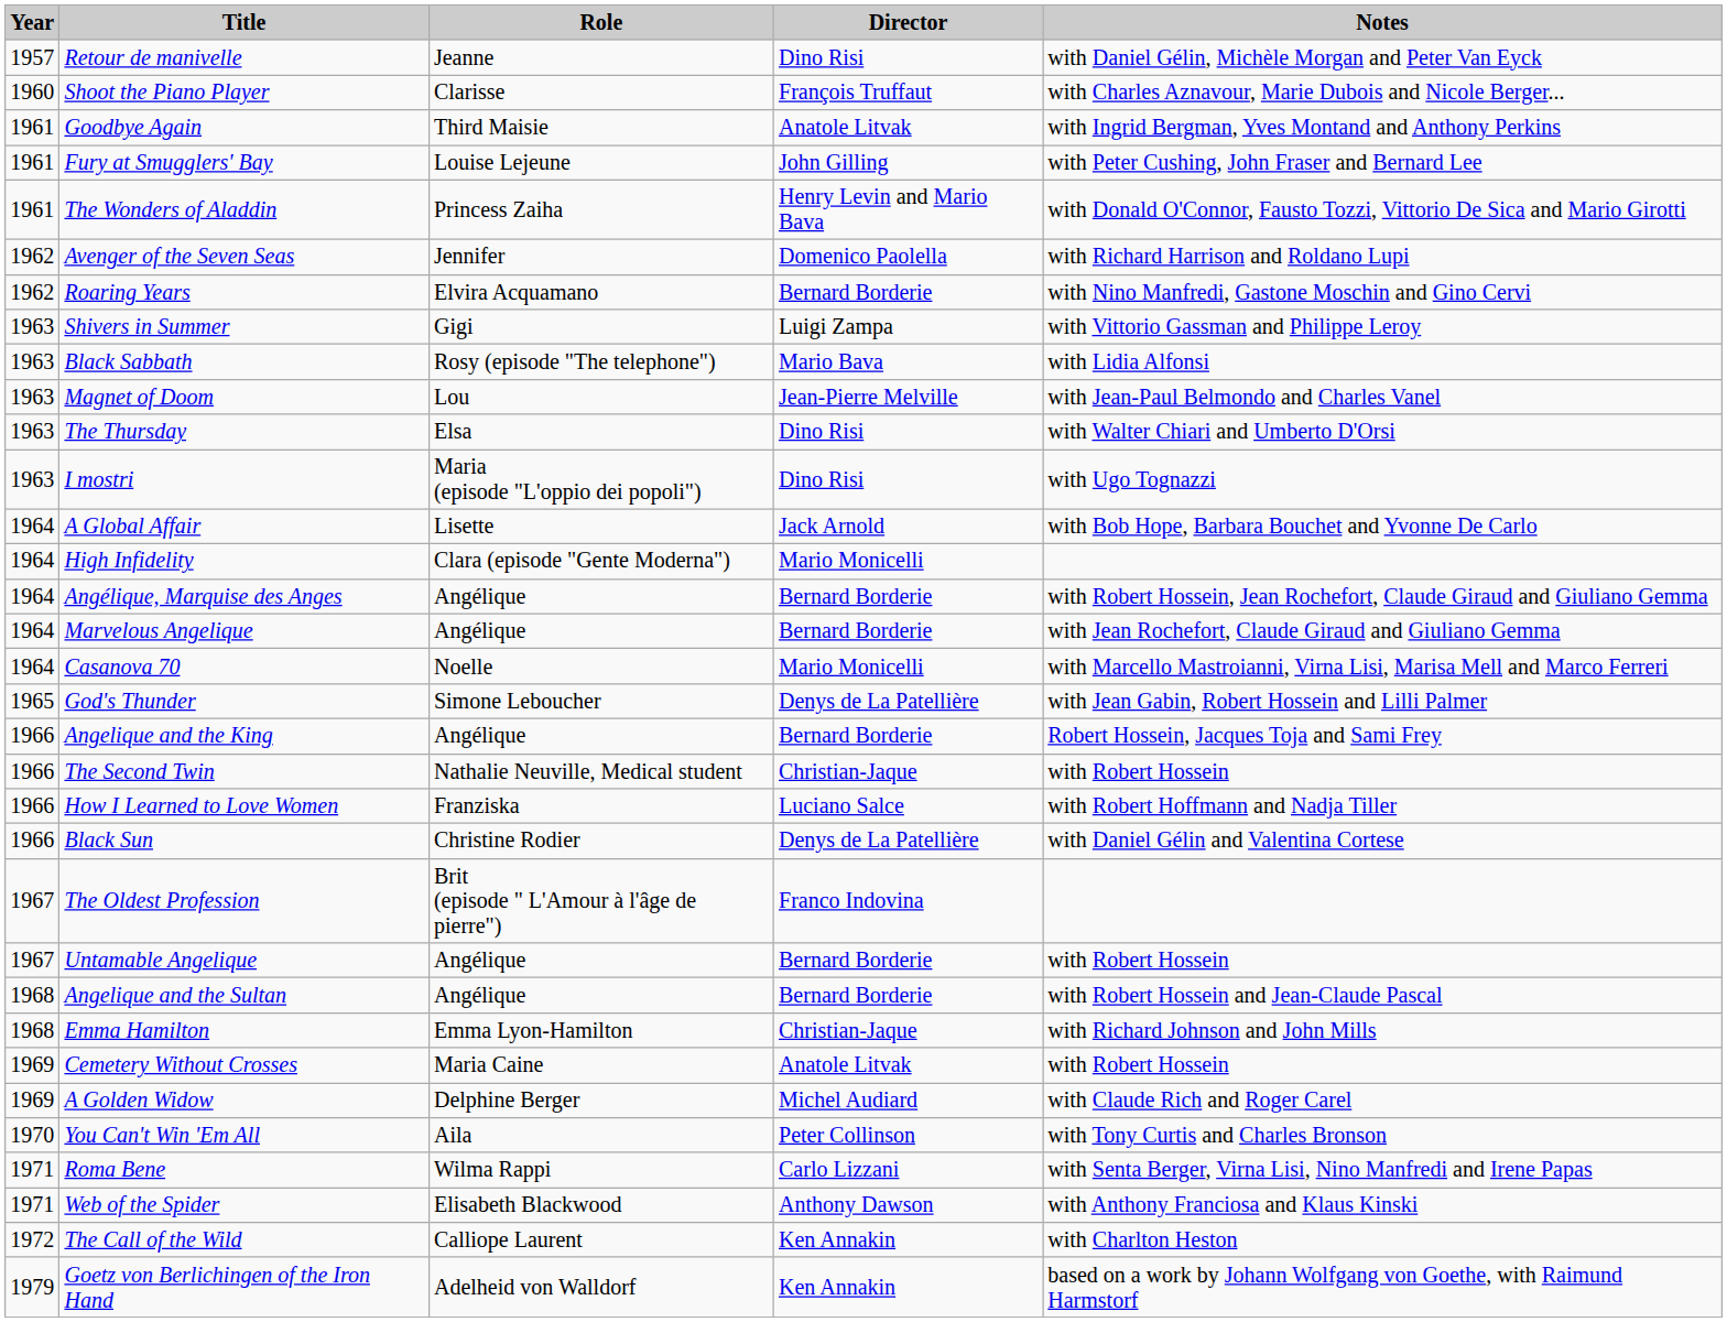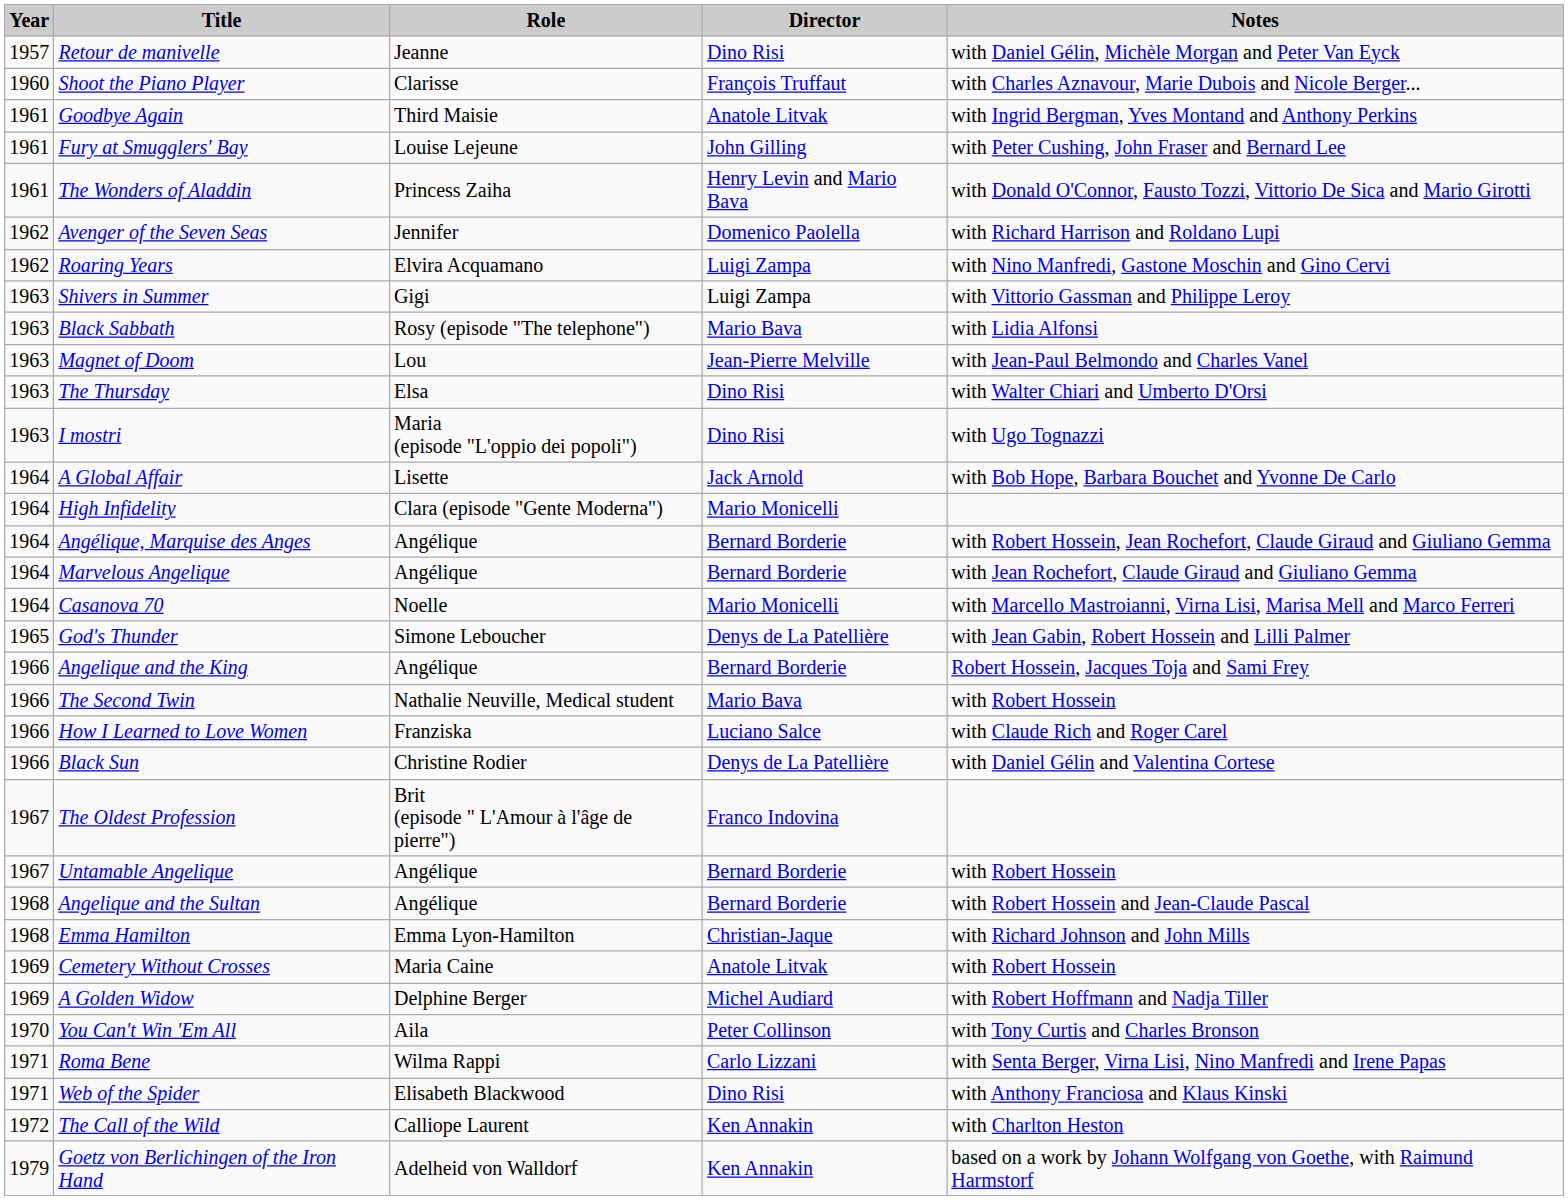Roaring Years | Director: Bernard Borderie -> Luigi Zampa
The Second Twin | Director: Christian-Jaque -> Mario Bava
How I Learned to Love Women | Notes: with Robert Hoffmann and Nadja Tiller -> with Claude Rich and Roger Carel
A Golden Widow | Notes: with Claude Rich and Roger Carel -> with Robert Hoffmann and Nadja Tiller
Web of the Spider | Director: Anthony Dawson -> Dino Risi
